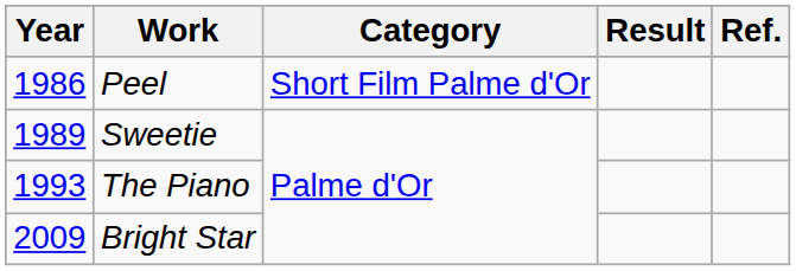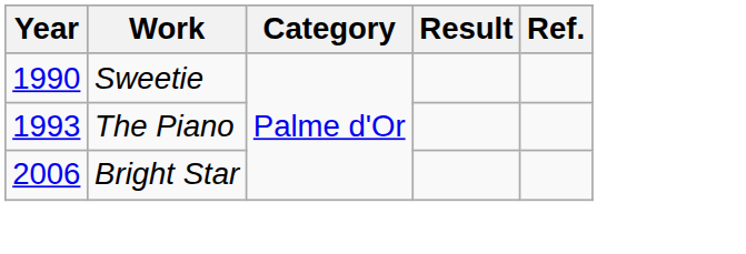- row: 1986 | Peel | Short Film Palme d'Or
Sweetie | Year: 1989 -> 1990
Bright Star | Year: 2009 -> 2006
